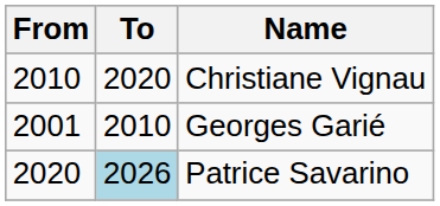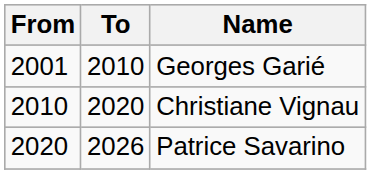rows swapped: Georges Garié <-> Christiane Vignau
Patrice Savarino | To: lightblue background -> no background
